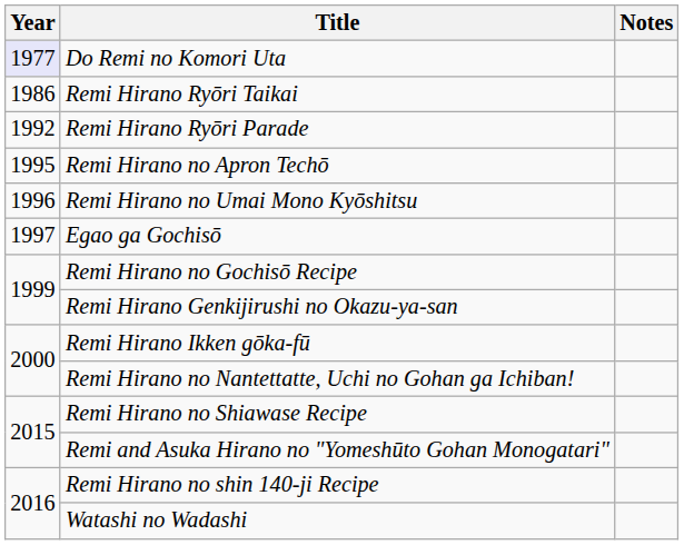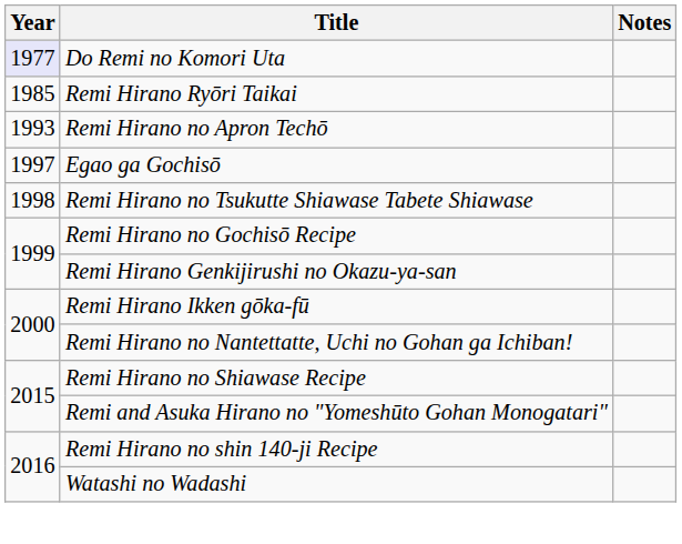Remi Hirano Ryōri Taikai | Year: 1986 -> 1985
- row: 1992 | Remi Hirano Ryōri Parade
Remi Hirano no Apron Techō | Year: 1995 -> 1993
- row: 1996 | Remi Hirano no Umai Mono Kyōshitsu
+ row: 1998 | Remi Hirano no Tsukutte Shiawase Tabete Shiawase
